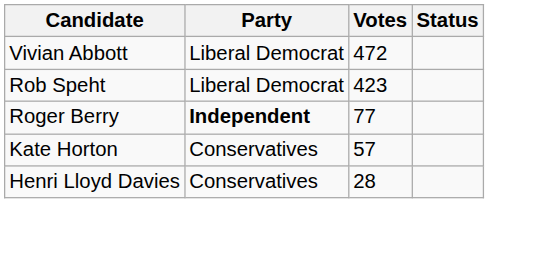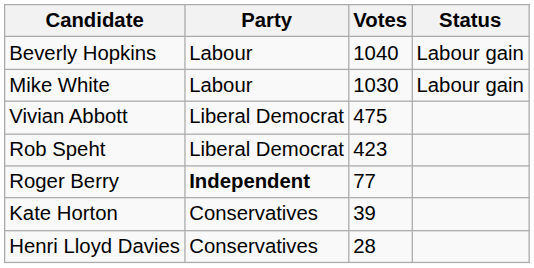+ row: Beverly Hopkins | Labour | 1040 | Labour gain
+ row: Mike White | Labour | 1030 | Labour gain
Vivian Abbott | Votes: 472 -> 475
Kate Horton | Votes: 57 -> 39
